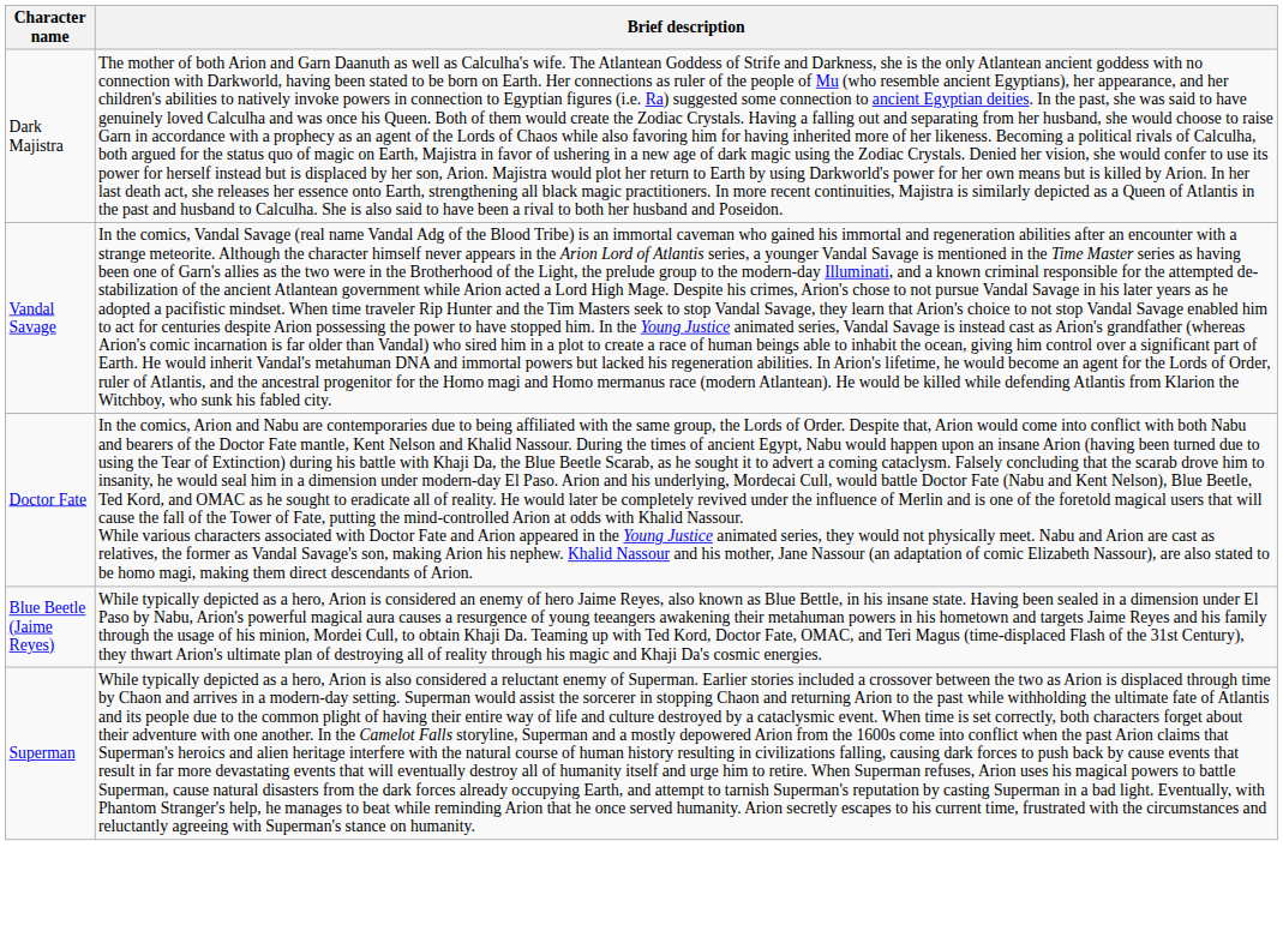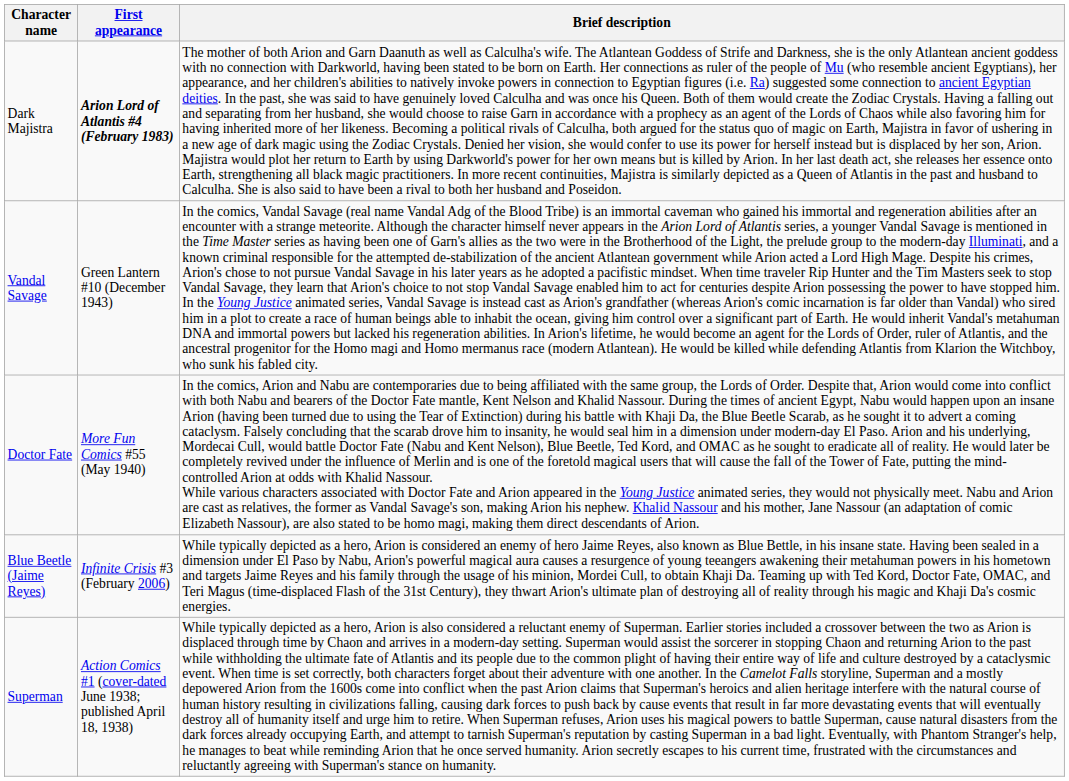+ column: First appearance | Arion Lord of Atlantis #4 (February 1983) | Green Lantern #10 (December 1943) | More Fun Comics #55 (May 1940) | Infinite Crisis #3 (February 2006) | Action Comics #1 (cover-dated June 1938; published April 18, 1938)
